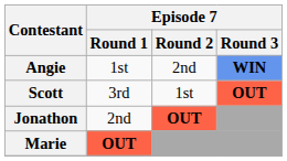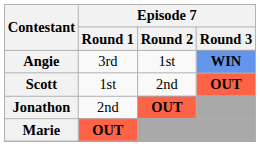Angie | Episode 7 / Round 1: 1st -> 3rd
Angie | Episode 7 / Round 2: 2nd -> 1st
Scott | Episode 7 / Round 1: 3rd -> 1st
Scott | Episode 7 / Round 2: 1st -> 2nd
